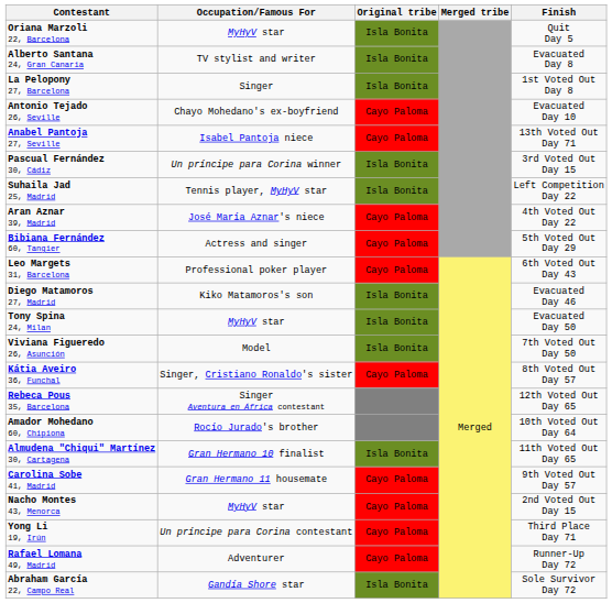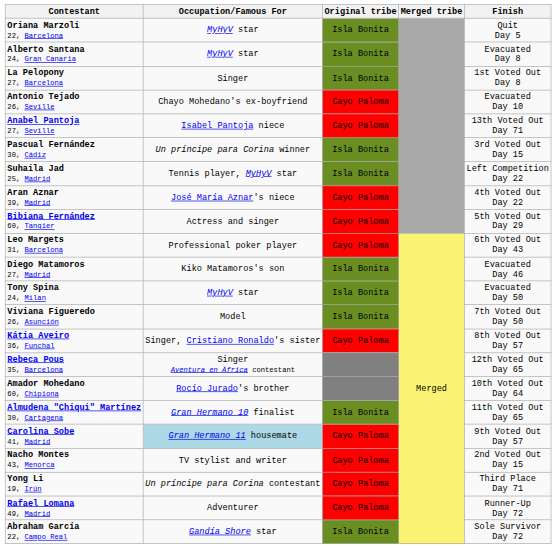Alberto Santana 24, Gran Canaria | Occupation/Famous For: TV stylist and writer -> MyHyV star
Carolina Sobe 41, Madrid | Occupation/Famous For: no background -> lightblue background
Nacho Montes 43, Menorca | Occupation/Famous For: MyHyV star -> TV stylist and writer
